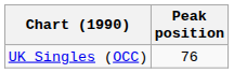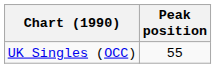UK Singles (OCC) | Peak position: 76 -> 55
